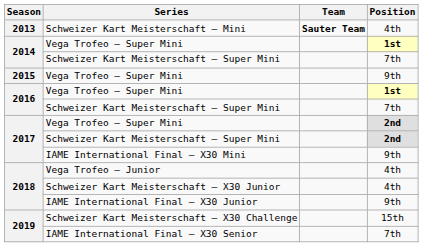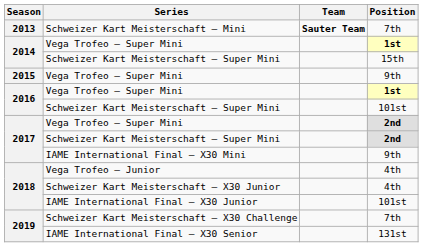Schweizer Kart Meisterschaft — Mini | Position: 4th -> 7th
2014 / Schweizer Kart Meisterschaft — Super Mini | Position: 7th -> 15th
2016 / Schweizer Kart Meisterschaft — Super Mini | Position: 7th -> 101st
IAME International Final — X30 Junior | Position: 9th -> 101st
Schweizer Kart Meisterschaft — X30 Challenge | Position: 15th -> 7th
IAME International Final — X30 Senior | Position: 7th -> 131st
